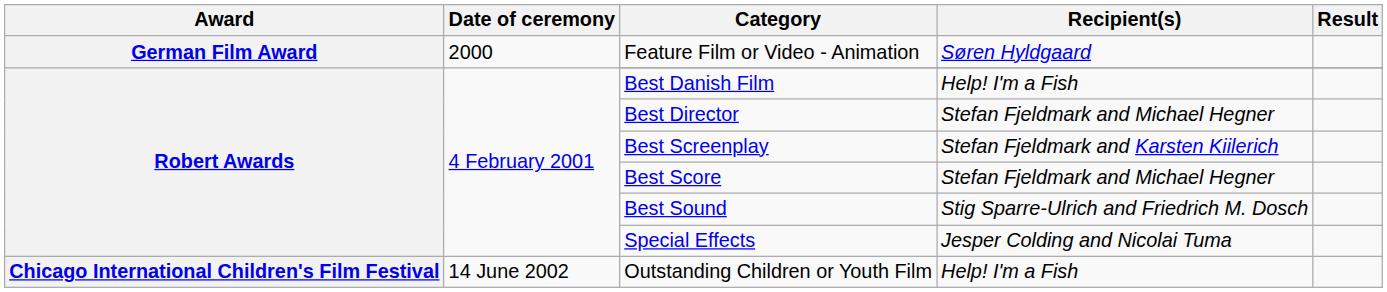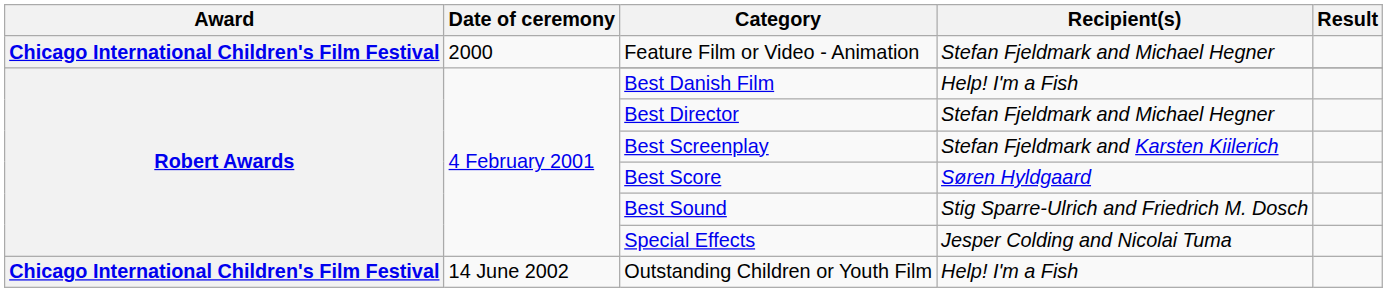Feature Film or Video - Animation | Award: German Film Award -> Chicago International Children's Film Festival
Feature Film or Video - Animation | Recipient(s): Søren Hyldgaard -> Stefan Fjeldmark and Michael Hegner
Best Score | Recipient(s): Stefan Fjeldmark and Michael Hegner -> Søren Hyldgaard
